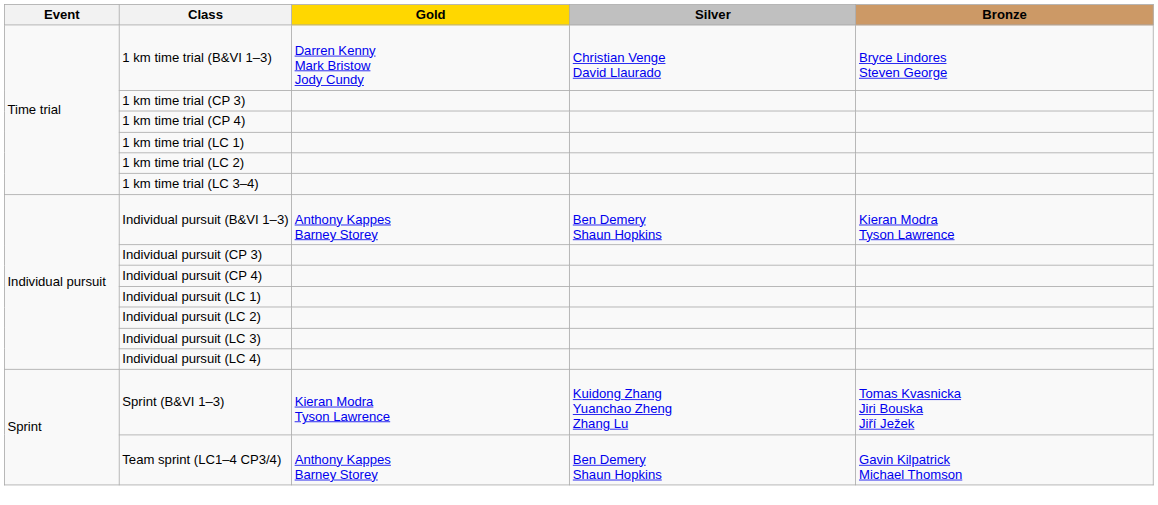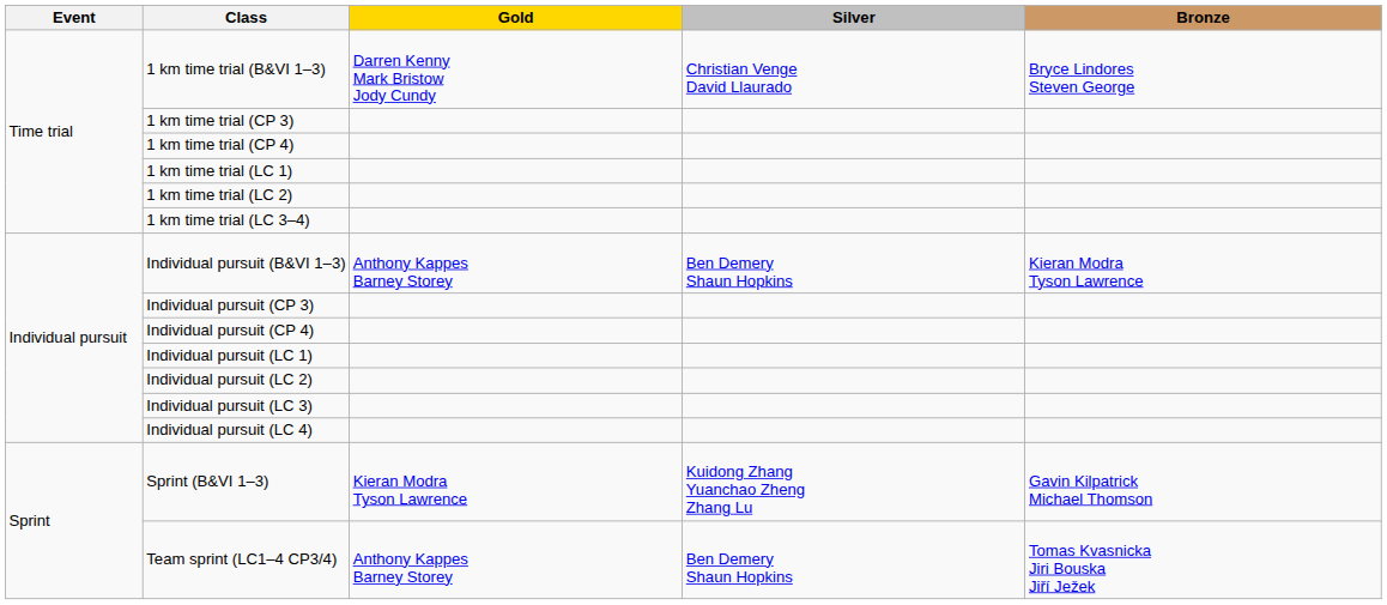Sprint (B&VI 1–3) | Bronze: Tomas Kvasnicka Jiri Bouska Jiří Ježek -> Gavin Kilpatrick Michael Thomson
Team sprint (LC1–4 CP3/4) | Bronze: Gavin Kilpatrick Michael Thomson -> Tomas Kvasnicka Jiri Bouska Jiří Ježek
